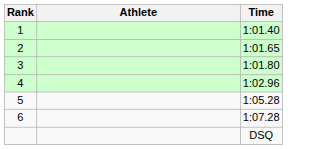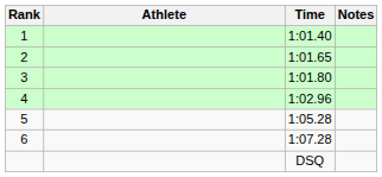+ column: Notes
